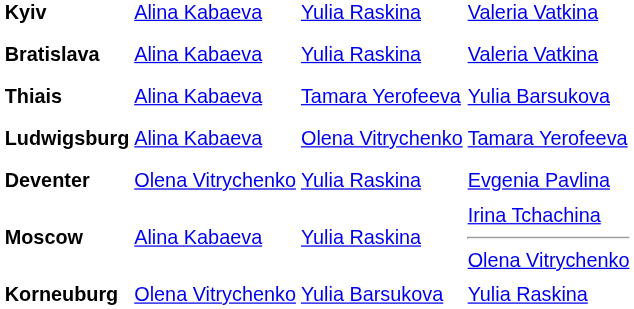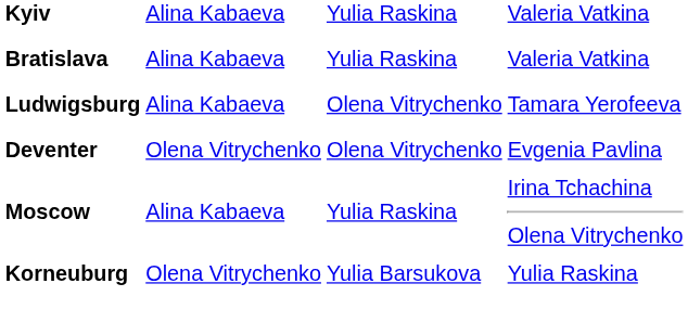- row: Thiais | Alina Kabaeva | Tamara Yerofeeva | Yulia Barsukova
Deventer | column 3: Yulia Raskina -> Olena Vitrychenko
